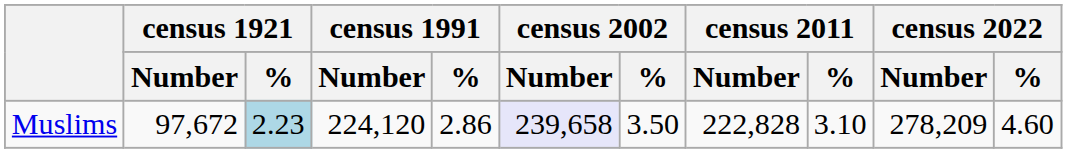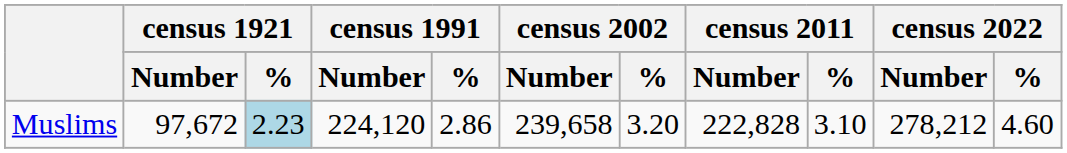Muslims | census 2002 / Number: lavender background -> no background
Muslims | census 2002 / %: 3.50 -> 3.20
Muslims | census 2022 / Number: 278,209 -> 278,212
